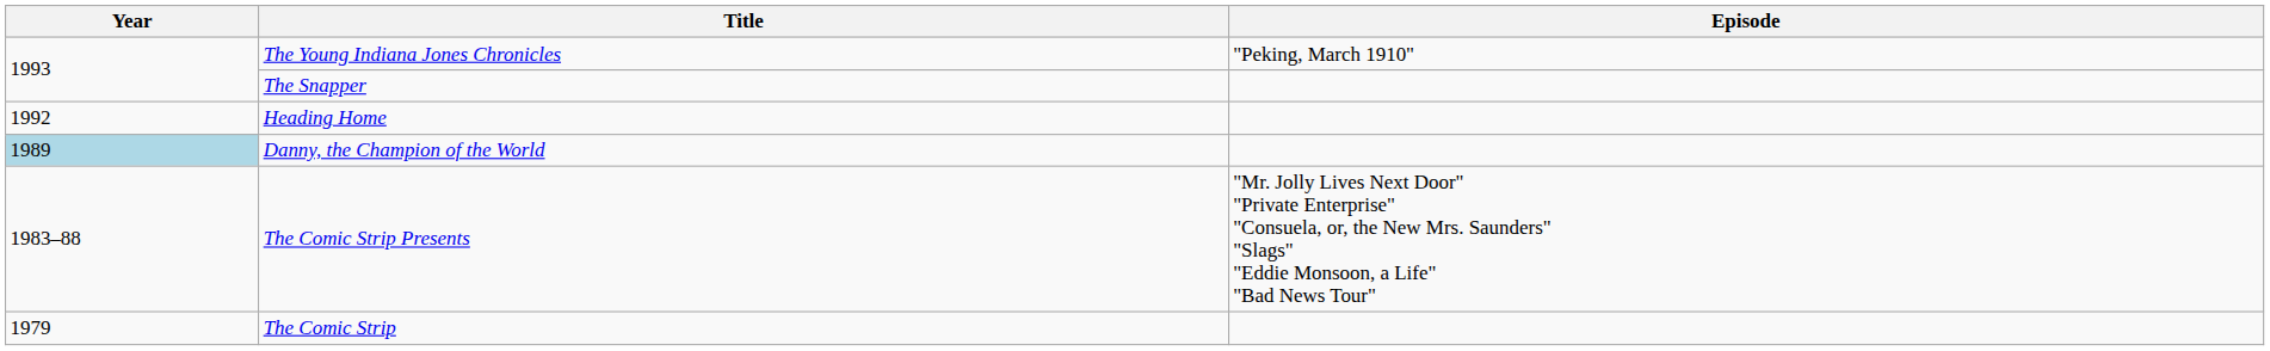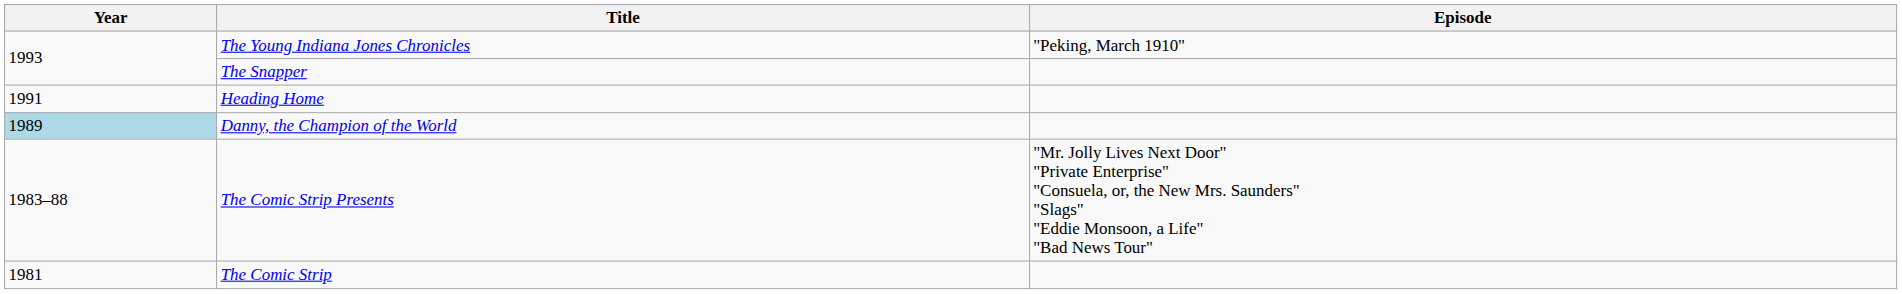Heading Home | Year: 1992 -> 1991
The Comic Strip | Year: 1979 -> 1981
